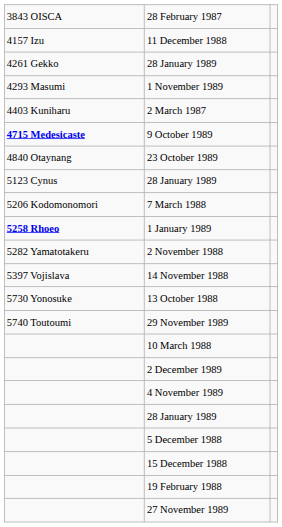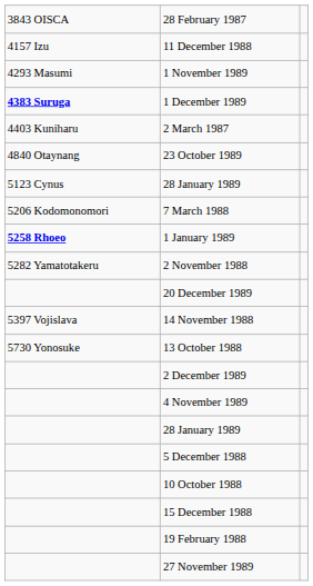- row: 4261 Gekko | 28 January 1989
+ row: 4383 Suruga | 1 December 1989
- row: 4715 Medesicaste | 9 October 1989
+ row: 20 December 1989
- row: 5740 Toutoumi | 29 November 1989
- row: 10 March 1988
+ row: 10 October 1988
